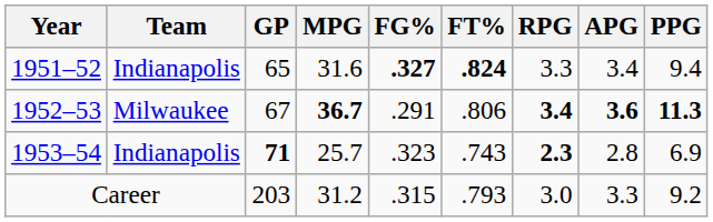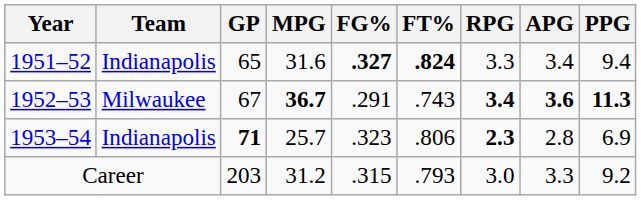1952–53 | FT%: .806 -> .743
1953–54 | FT%: .743 -> .806
